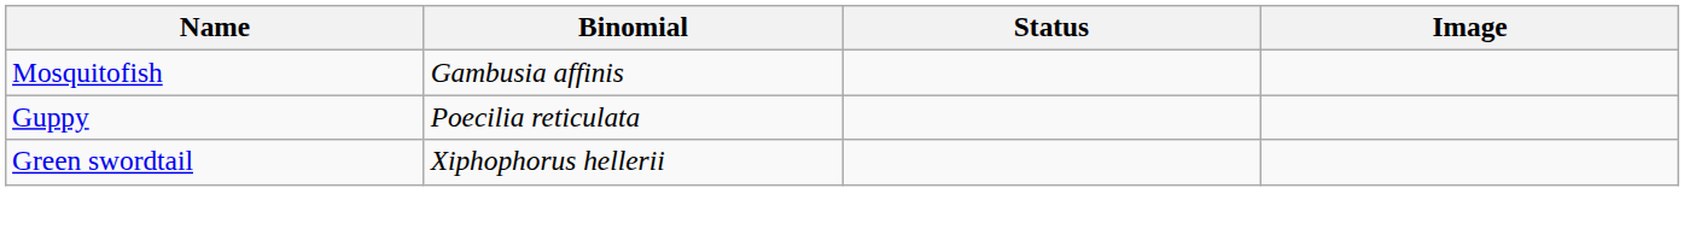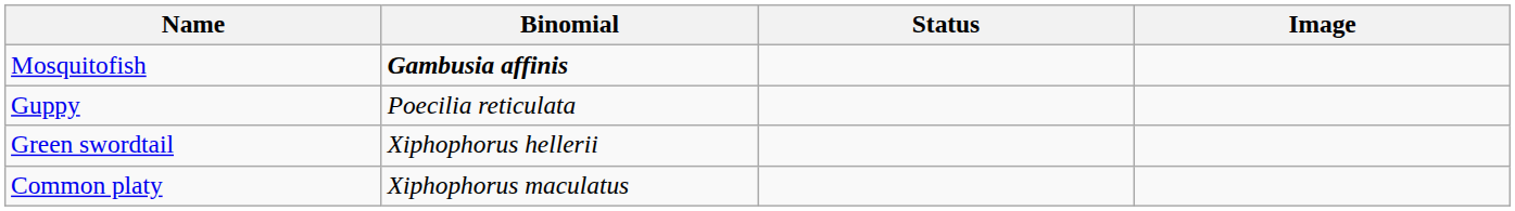Mosquitofish | Binomial: normal -> bold
+ row: Common platy | Xiphophorus maculatus
